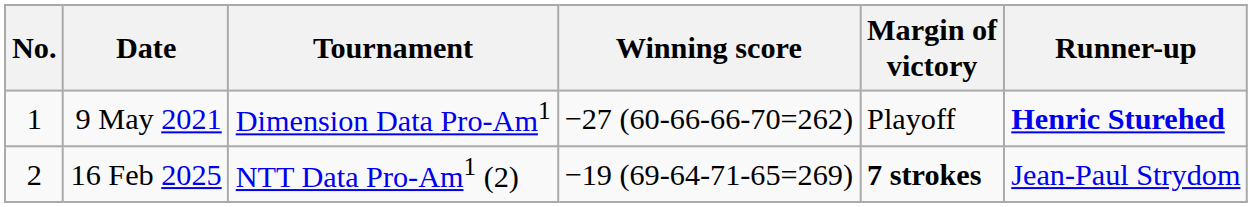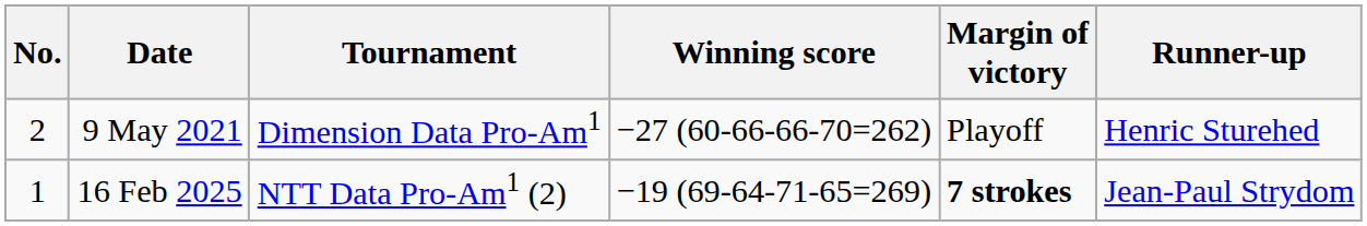9 May 2021 | No.: 1 -> 2
9 May 2021 | Runner-up: bold -> normal
16 Feb 2025 | No.: 2 -> 1
